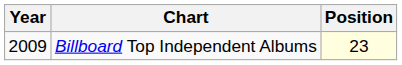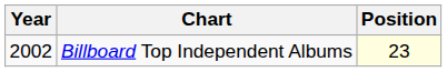Billboard Top Independent Albums | Year: 2009 -> 2002
